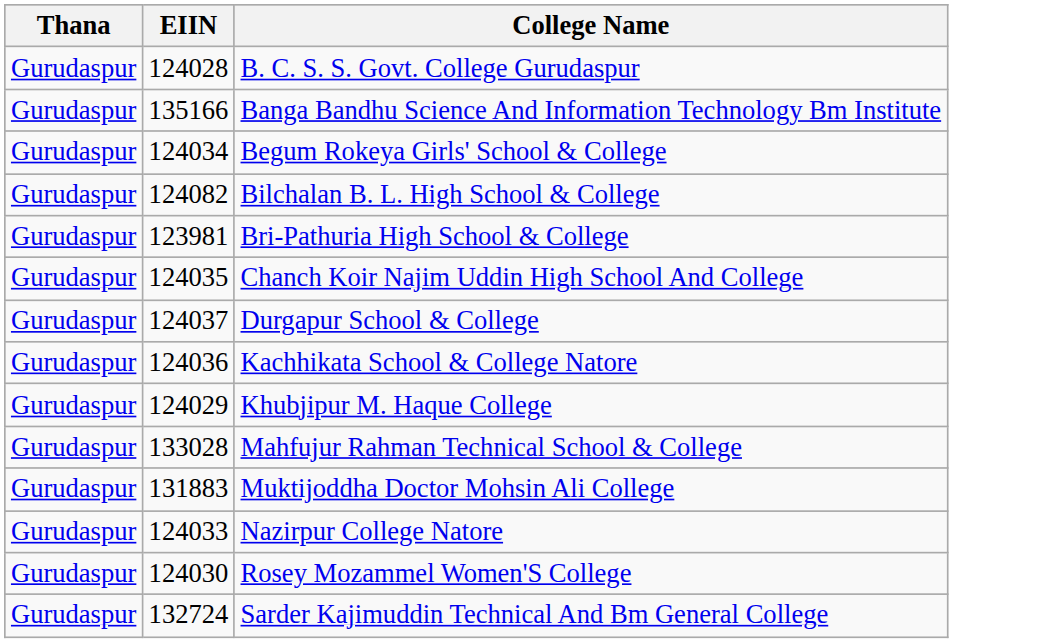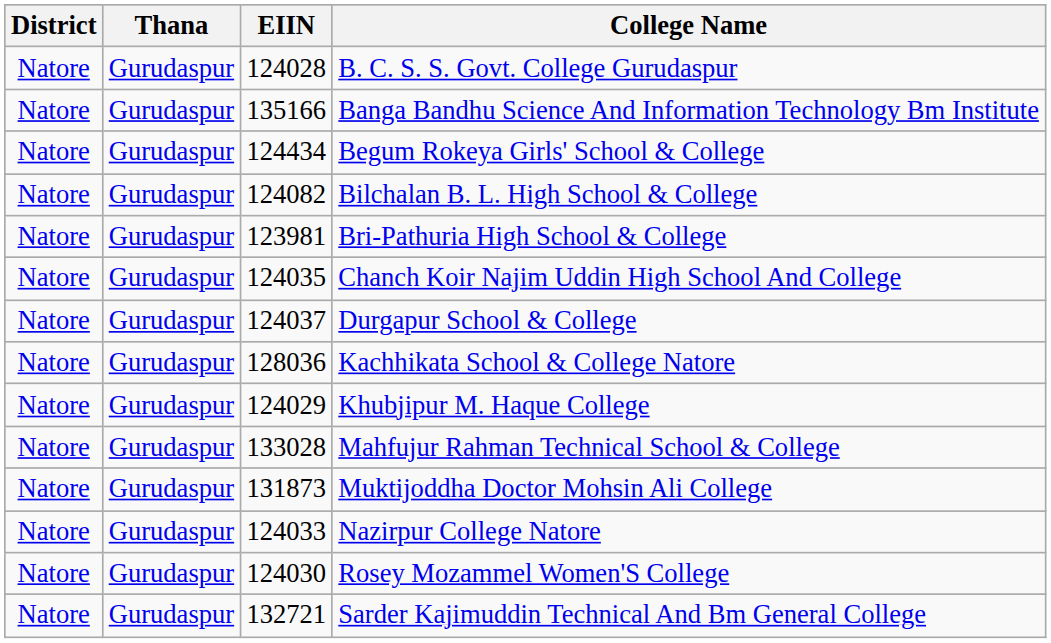+ column: District | Natore | Natore | Natore | Natore | Natore | Natore | Natore | Natore | Natore | Natore | Natore | Natore | Natore | Natore
Begum Rokeya Girls' School & College | EIIN: 124034 -> 124434
Kachhikata School & College Natore | EIIN: 124036 -> 128036
Muktijoddha Doctor Mohsin Ali College | EIIN: 131883 -> 131873
Sarder Kajimuddin Technical And Bm General College | EIIN: 132724 -> 132721
